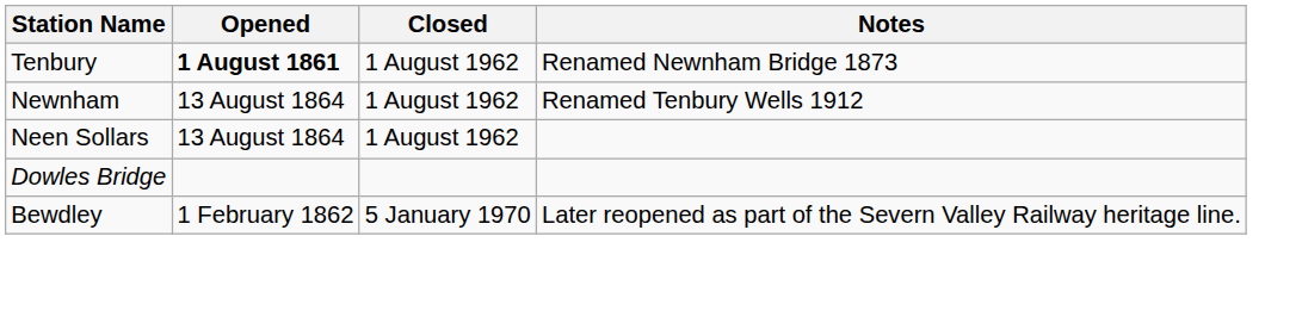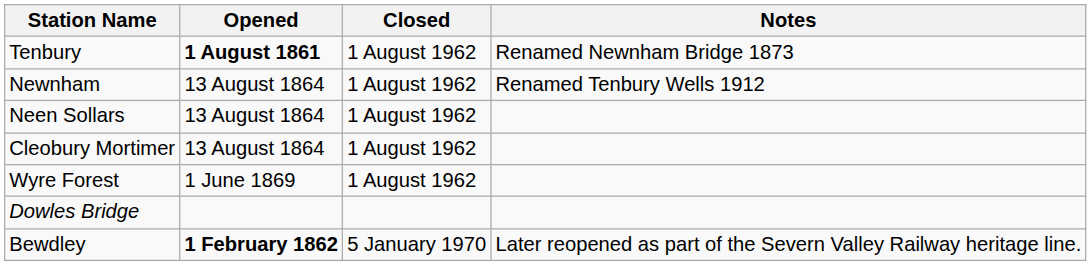+ row: Cleobury Mortimer | 13 August 1864 | 1 August 1962
+ row: Wyre Forest | 1 June 1869 | 1 August 1962
Bewdley | Opened: normal -> bold
